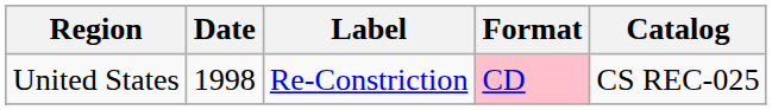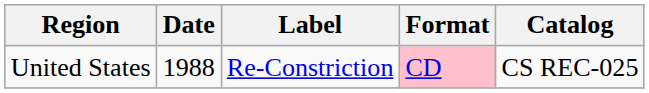United States | Date: 1998 -> 1988
